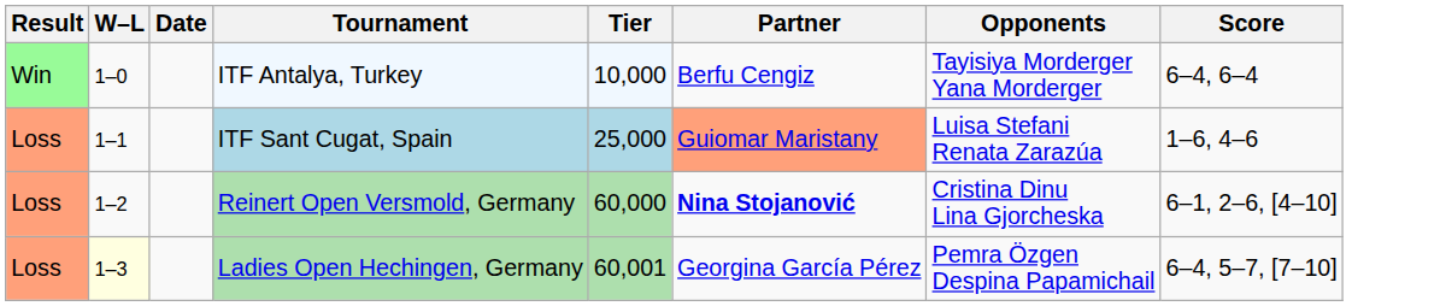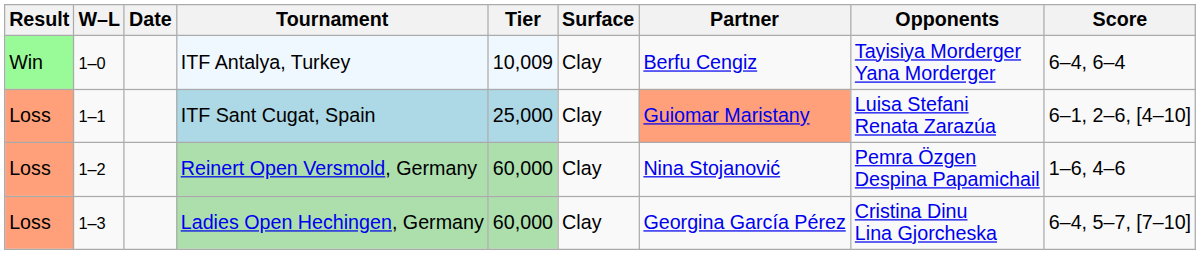+ column: Surface | Clay | Clay | Clay | Clay
ITF Antalya, Turkey | Tier: 10,000 -> 10,009
ITF Sant Cugat, Spain | Score: 1–6, 4–6 -> 6–1, 2–6, [4–10]
Reinert Open Versmold, Germany | Partner: bold -> normal
Reinert Open Versmold, Germany | Opponents: Cristina Dinu Lina Gjorcheska -> Pemra Özgen Despina Papamichail
Reinert Open Versmold, Germany | Score: 6–1, 2–6, [4–10] -> 1–6, 4–6
Ladies Open Hechingen, Germany | W–L: lightyellow background -> no background
Ladies Open Hechingen, Germany | Tier: 60,001 -> 60,000
Ladies Open Hechingen, Germany | Opponents: Pemra Özgen Despina Papamichail -> Cristina Dinu Lina Gjorcheska
